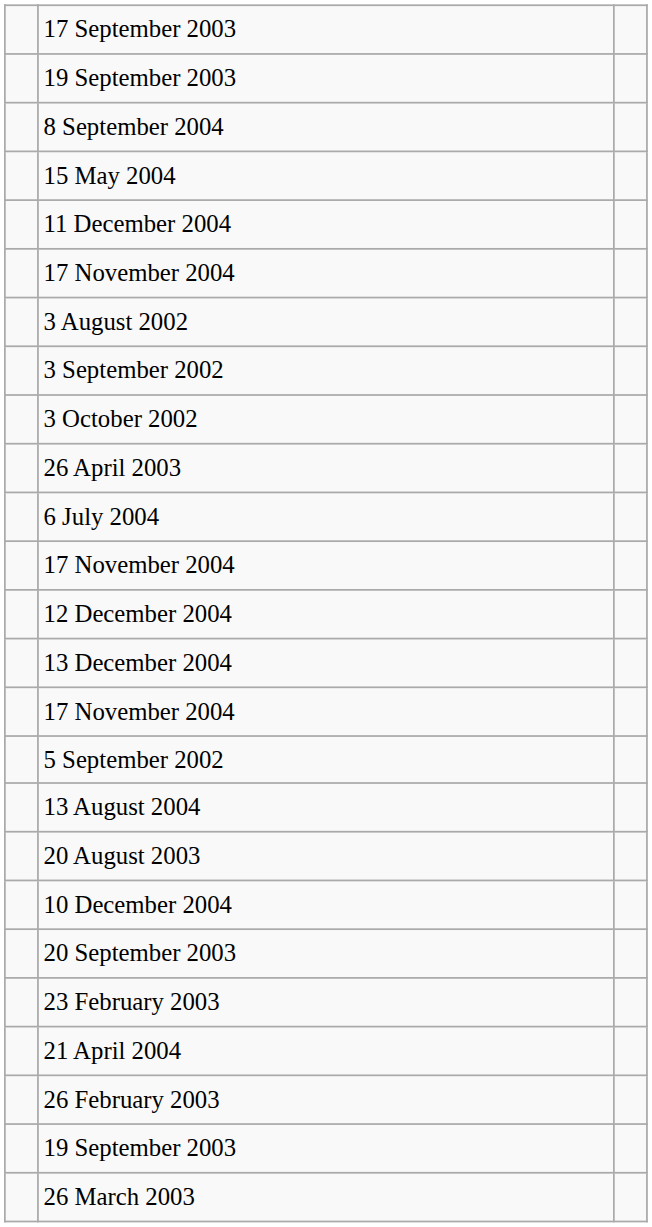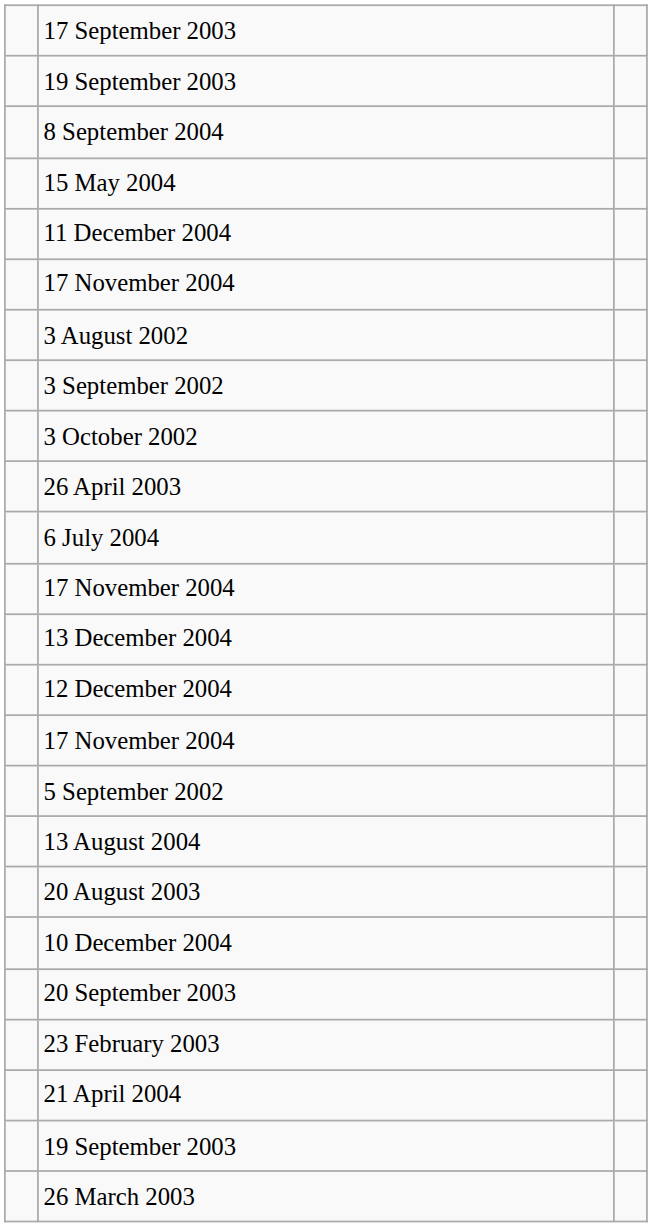rows swapped: 12 December 2004 <-> 13 December 2004
- row: 26 February 2003
